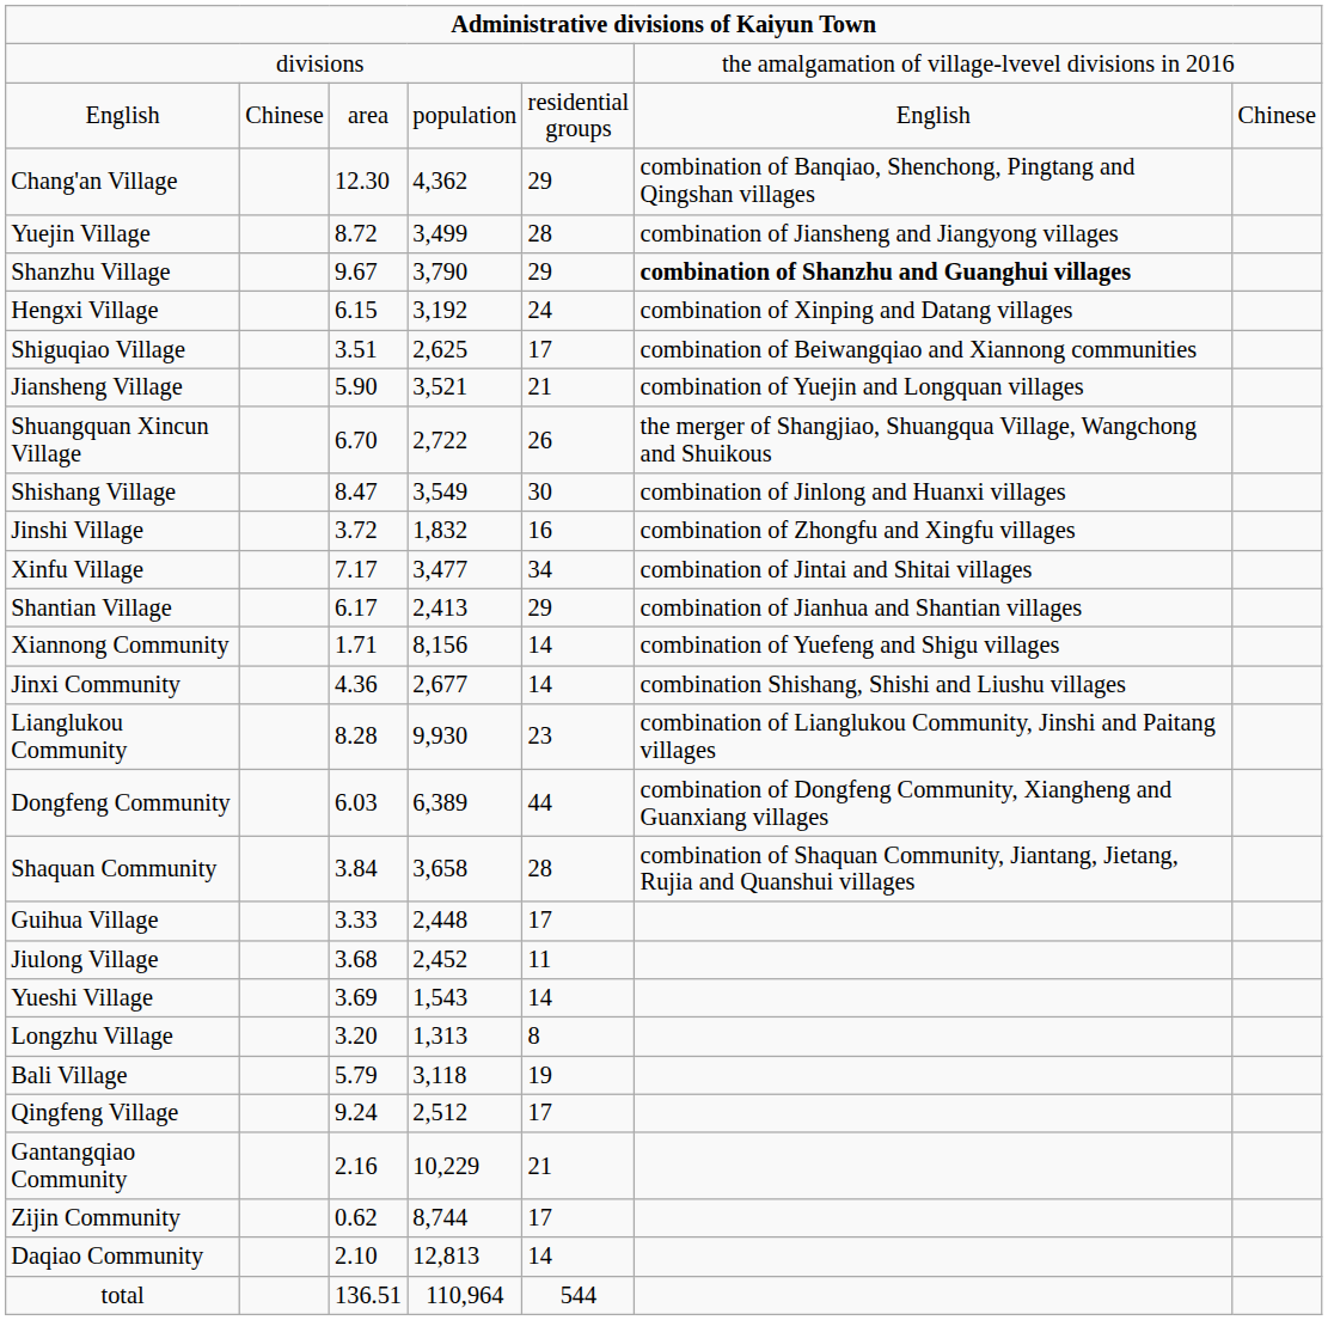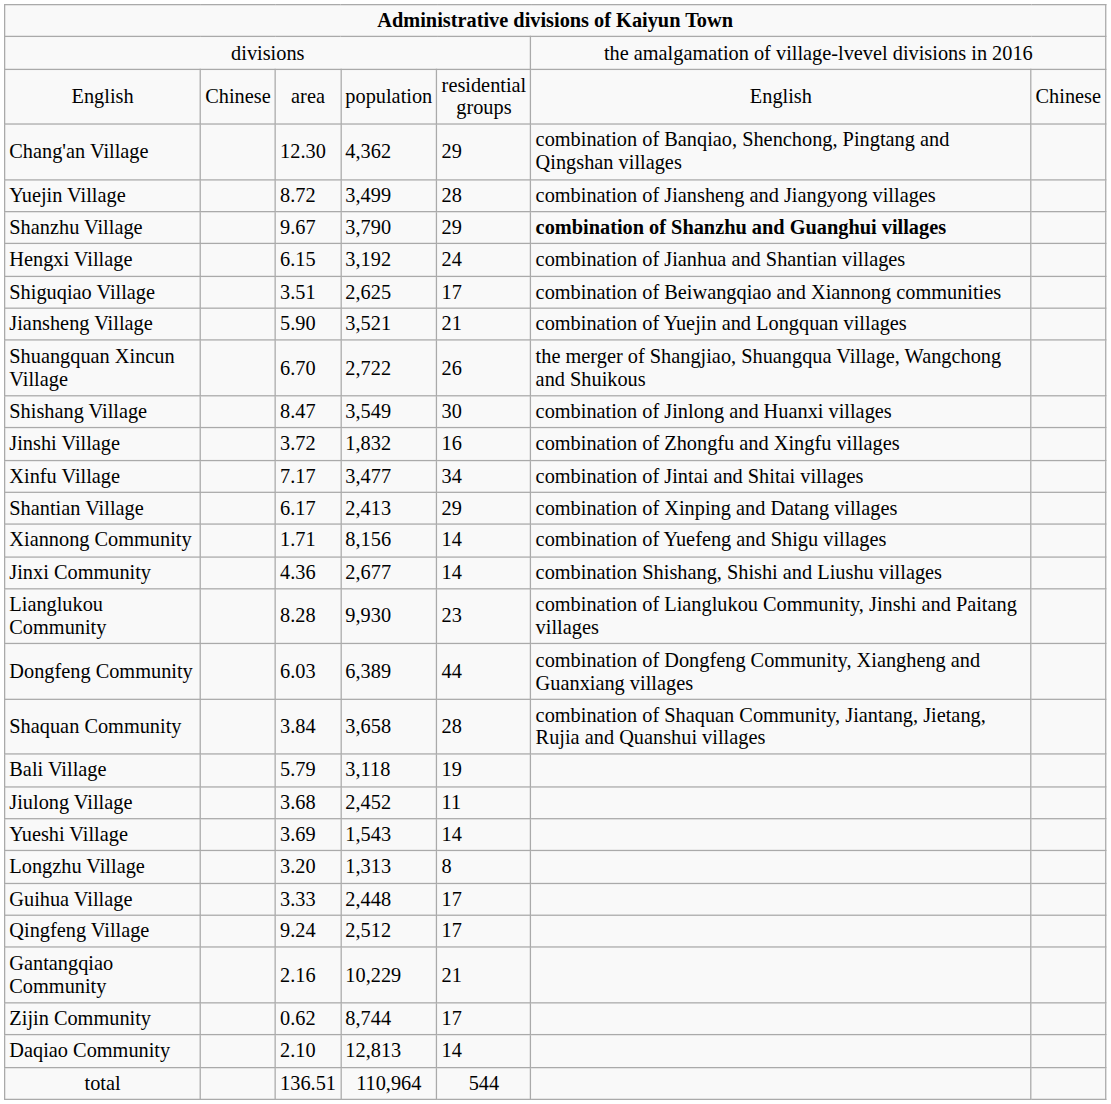Hengxi Village | column 6: combination of Xinping and Datang villages -> combination of Jianhua and Shantian villages
Shantian Village | column 6: combination of Jianhua and Shantian villages -> combination of Xinping and Datang villages
rows swapped: Guihua Village <-> Bali Village
